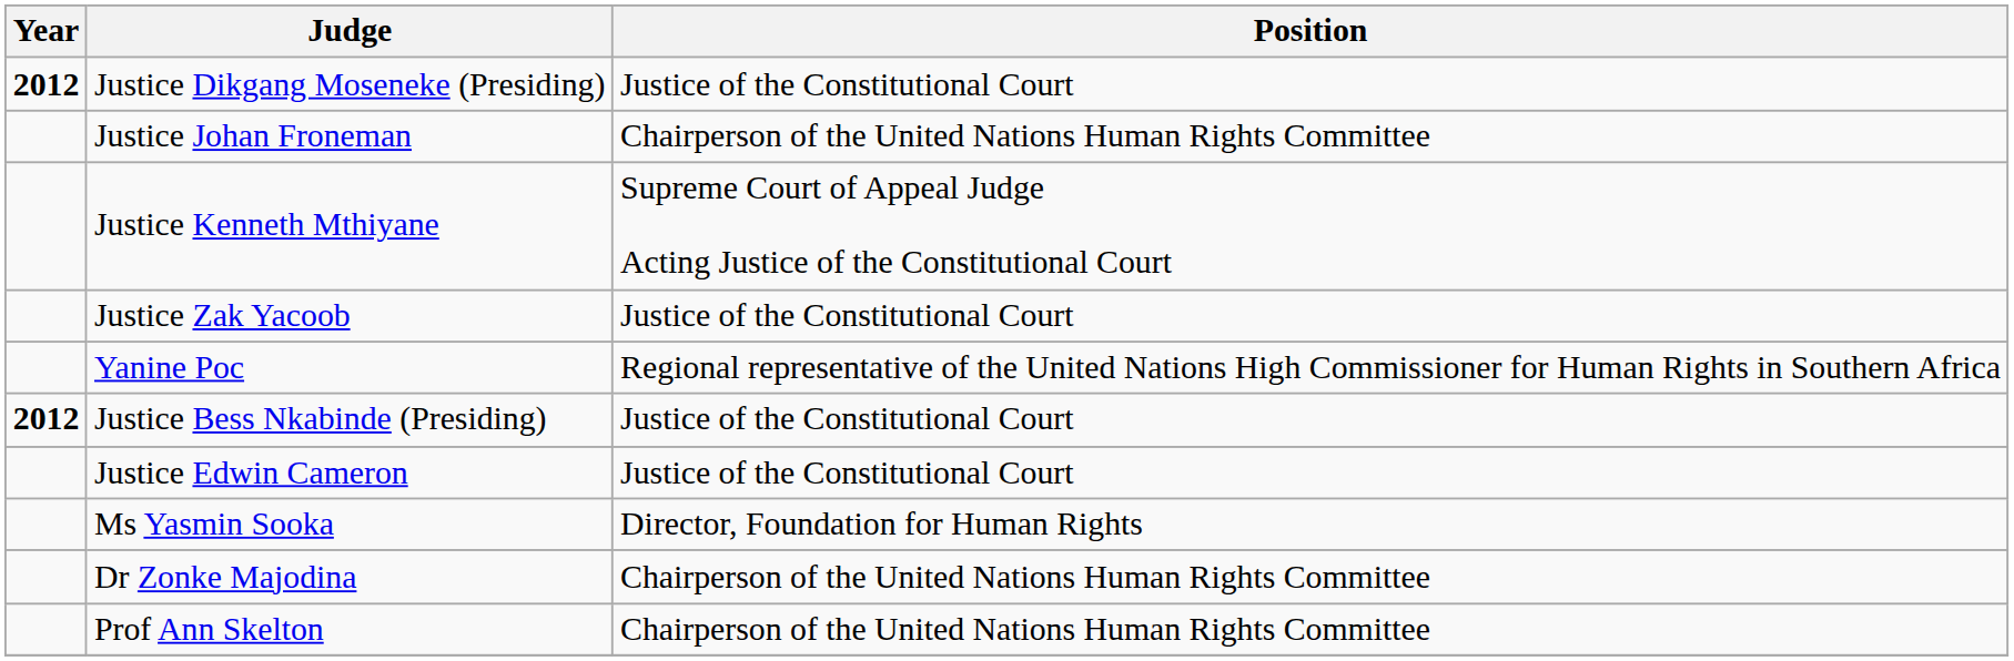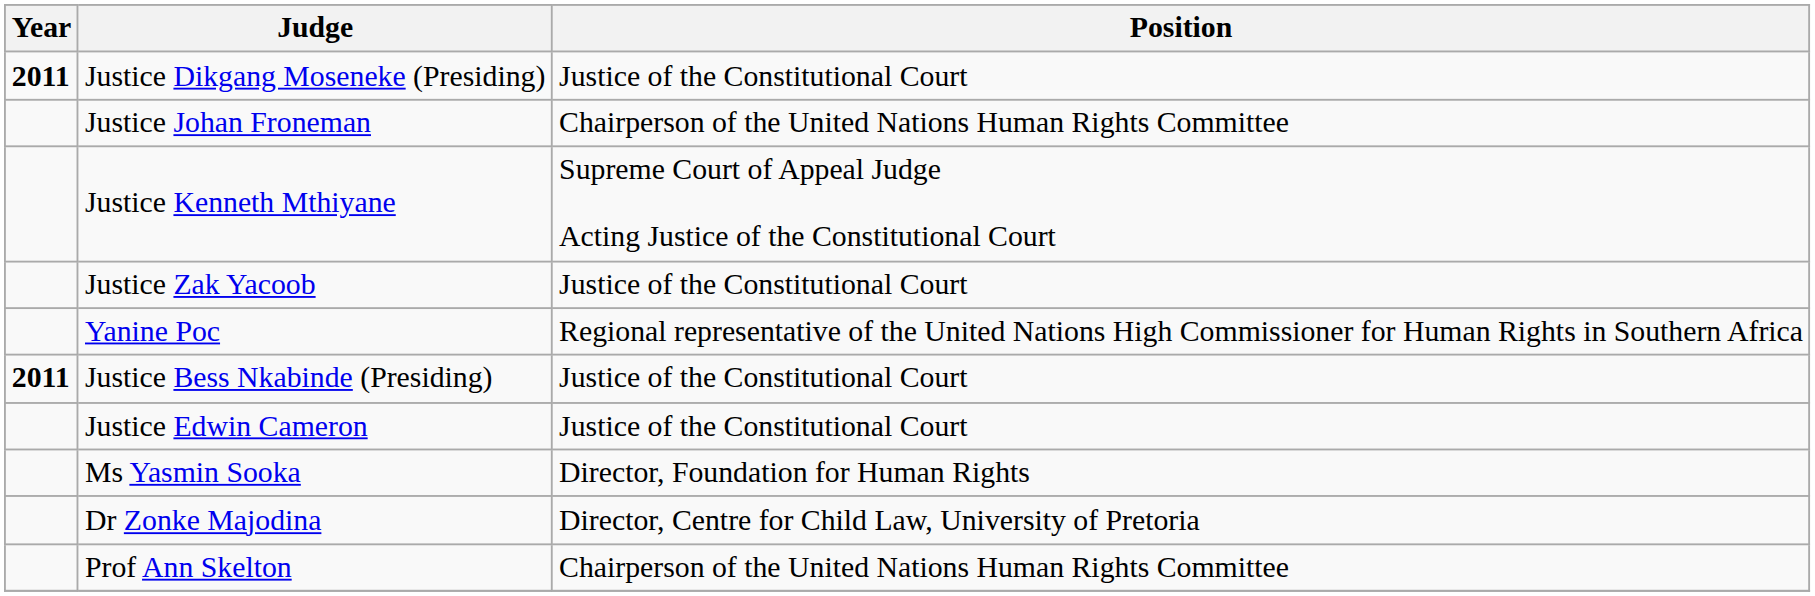Justice Dikgang Moseneke (Presiding) | Year: 2012 -> 2011
Justice Bess Nkabinde (Presiding) | Year: 2012 -> 2011
Dr Zonke Majodina | Position: Chairperson of the United Nations Human Rights Committee -> Director, Centre for Child Law, University of Pretoria
